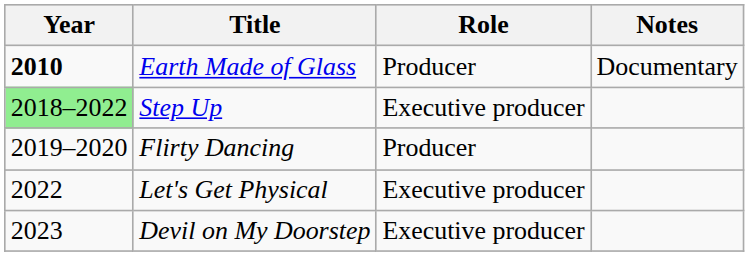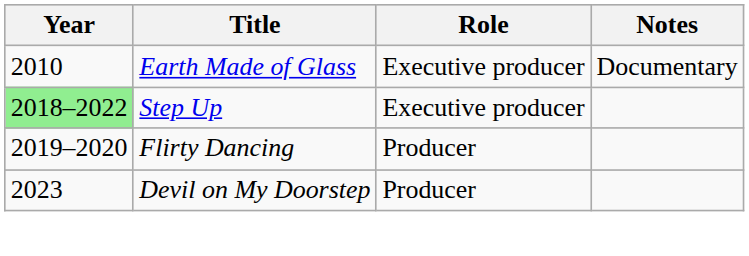Earth Made of Glass | Year: bold -> normal
Earth Made of Glass | Role: Producer -> Executive producer
- row: 2022 | Let's Get Physical | Executive producer
Devil on My Doorstep | Role: Executive producer -> Producer
